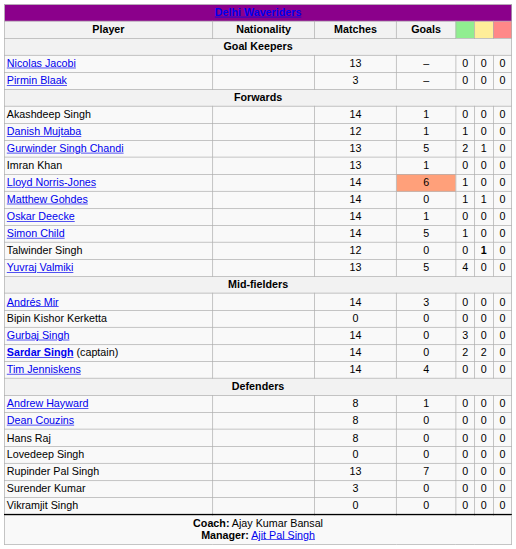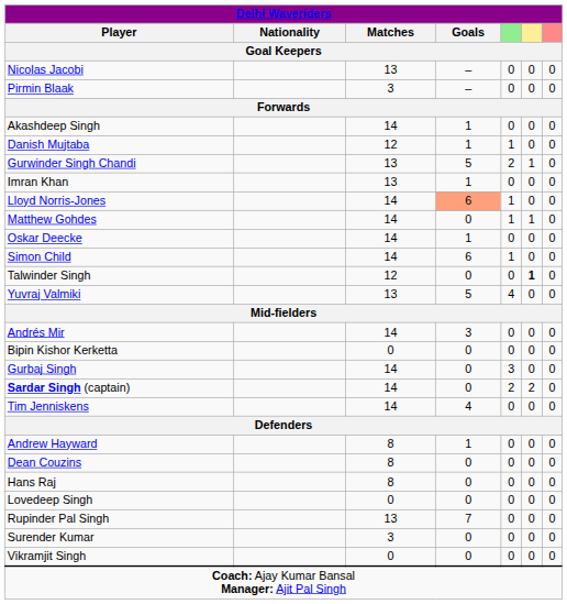Simon Child | Goals: 5 -> 6
